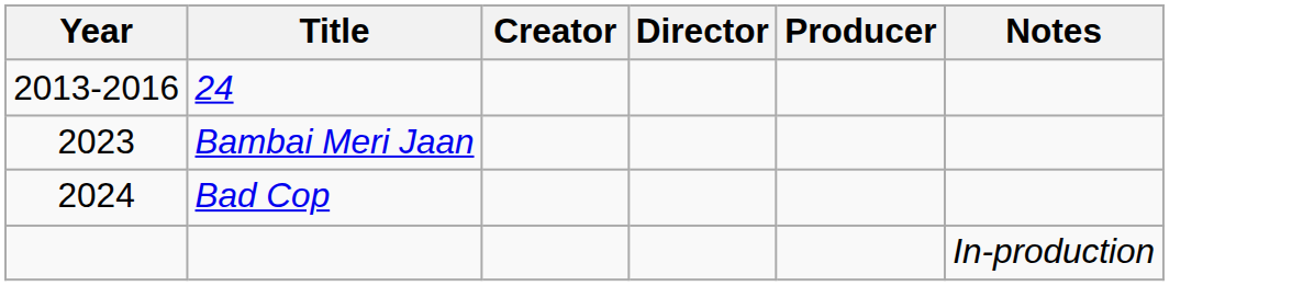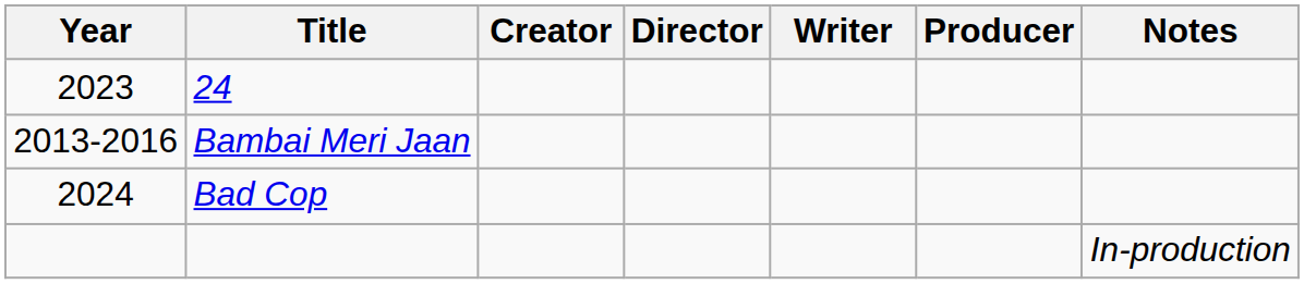+ column: Writer
24 | Year: 2013-2016 -> 2023
Bambai Meri Jaan | Year: 2023 -> 2013-2016
